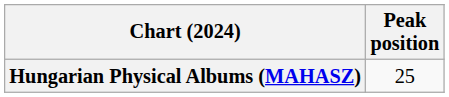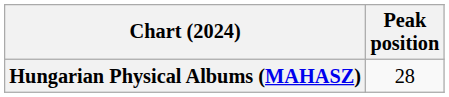Hungarian Physical Albums (MAHASZ) | Peak position: 25 -> 28
